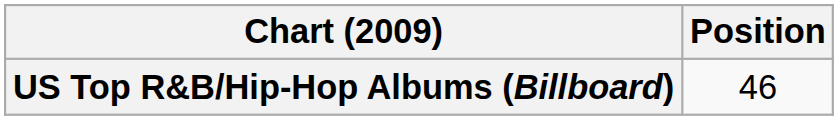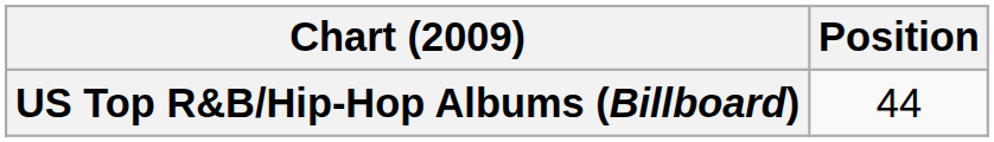US Top R&B/Hip-Hop Albums (Billboard) | Position: 46 -> 44
